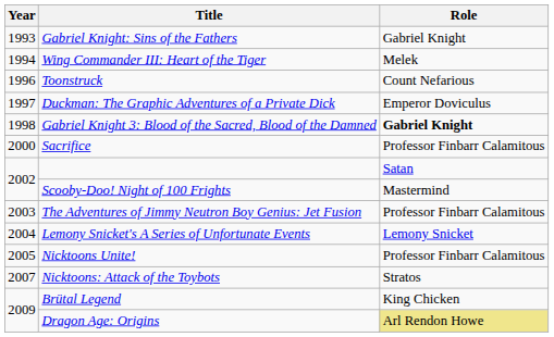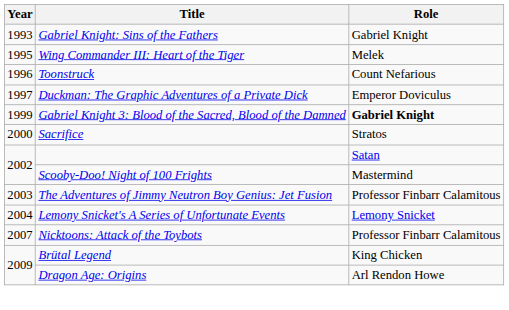Wing Commander III: Heart of the Tiger | Year: 1994 -> 1995
Gabriel Knight 3: Blood of the Sacred, Blood of the Damned | Year: 1998 -> 1999
Sacrifice | Role: Professor Finbarr Calamitous -> Stratos
- row: 2005 | Nicktoons Unite! | Professor Finbarr Calamitous
Nicktoons: Attack of the Toybots | Role: Stratos -> Professor Finbarr Calamitous
Dragon Age: Origins | Role: khaki background -> no background
